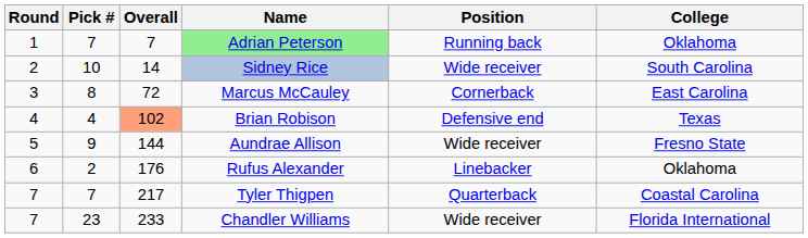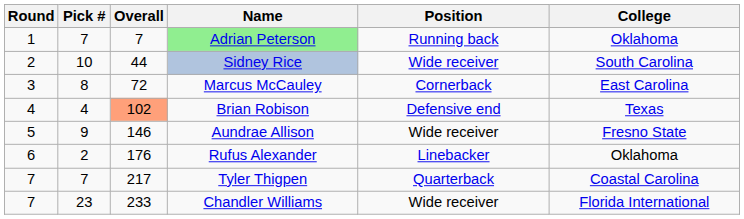Sidney Rice | Overall: 14 -> 44
Aundrae Allison | Overall: 144 -> 146
